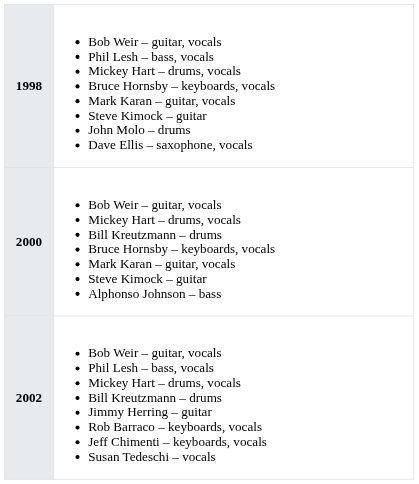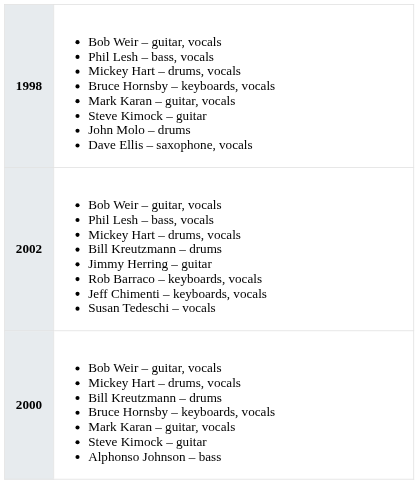rows swapped: 2000 <-> 2002
